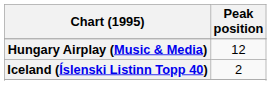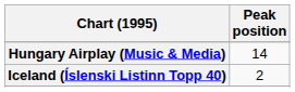Hungary Airplay (Music & Media) | Peak position: 12 -> 14
